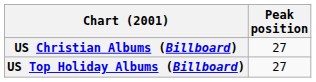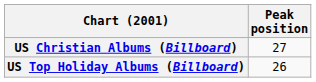US Top Holiday Albums (Billboard) | Peak position: 27 -> 26
